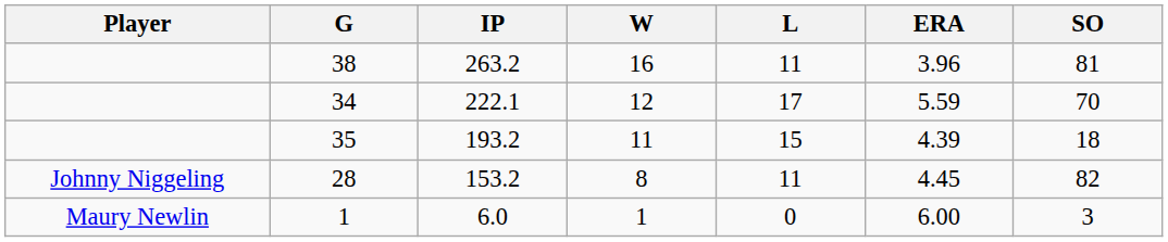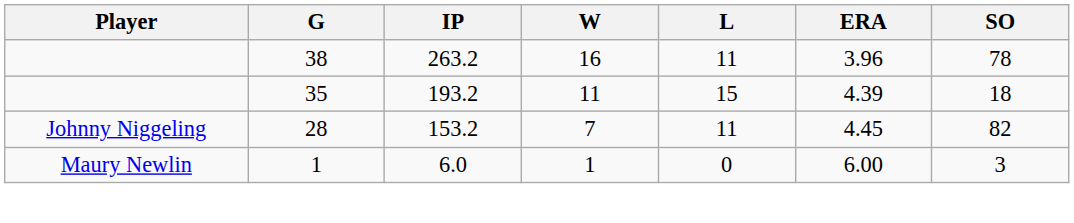38 | SO: 81 -> 78
- row: 34 | 222.1 | 12 | 17 | 5.59 | 70
28 | W: 8 -> 7
